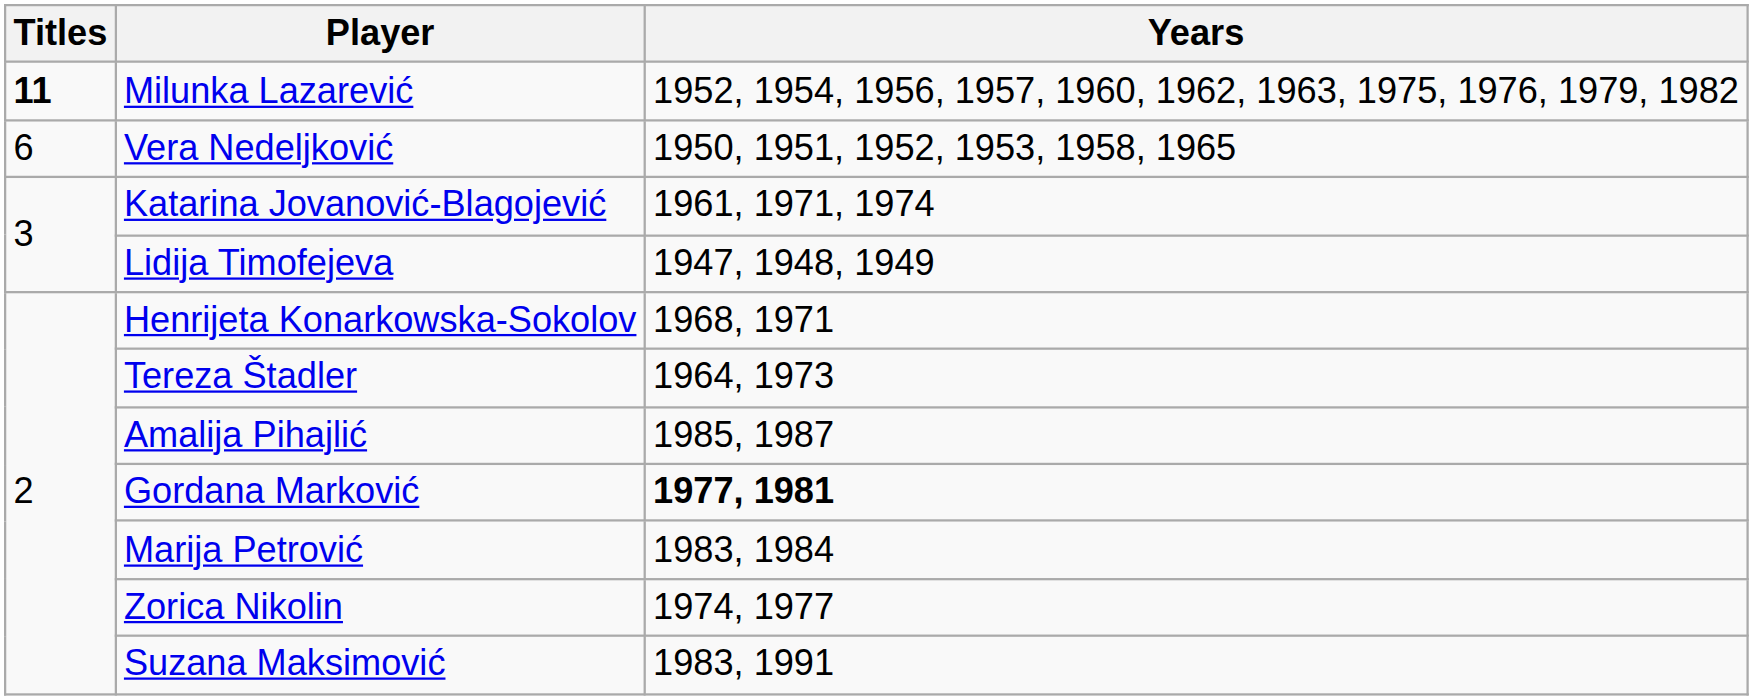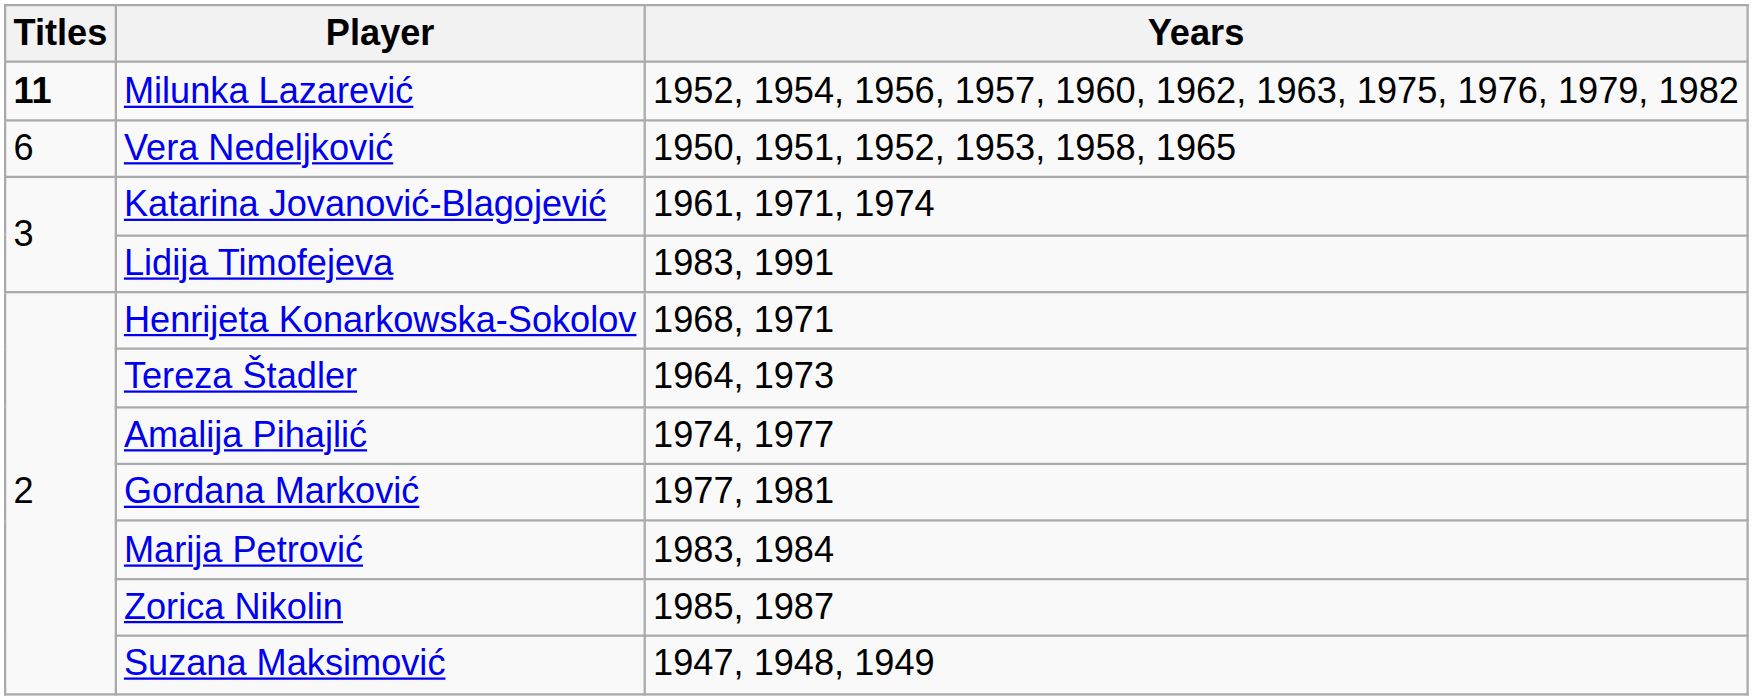Lidija Timofejeva | Years: 1947, 1948, 1949 -> 1983, 1991
Amalija Pihajlić | Years: 1985, 1987 -> 1974, 1977
Gordana Marković | Years: bold -> normal
Zorica Nikolin | Years: 1974, 1977 -> 1985, 1987
Suzana Maksimović | Years: 1983, 1991 -> 1947, 1948, 1949
